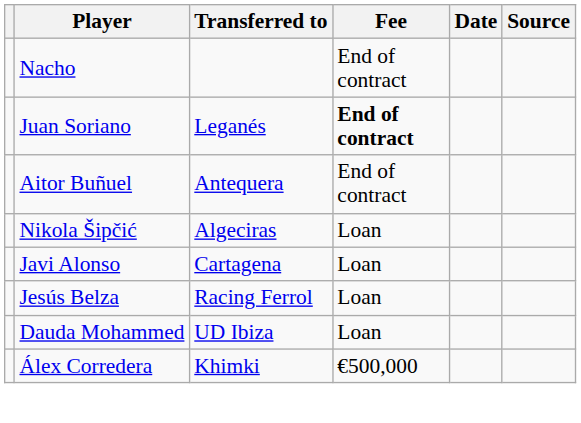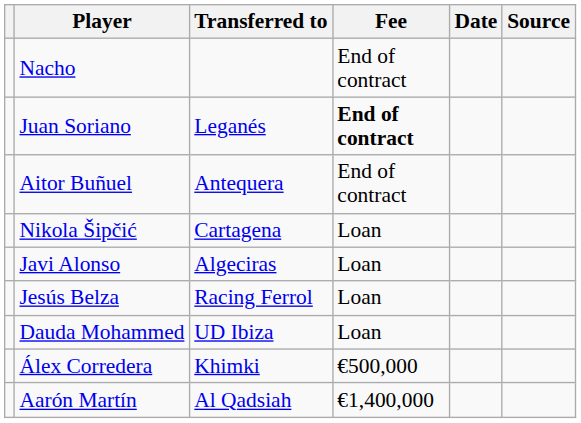Nikola Šipčić | Transferred to: Algeciras -> Cartagena
Javi Alonso | Transferred to: Cartagena -> Algeciras
+ row: Aarón Martín | Al Qadsiah | €1,400,000
